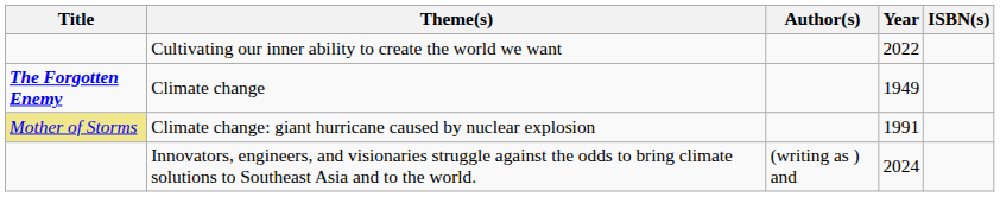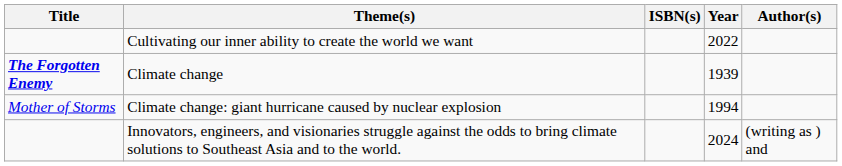columns swapped: Author(s) <-> ISBN(s)
Climate change | Year: 1949 -> 1939
Climate change: giant hurricane caused by nuclear explosion | Title: khaki background -> no background
Climate change: giant hurricane caused by nuclear explosion | Year: 1991 -> 1994
